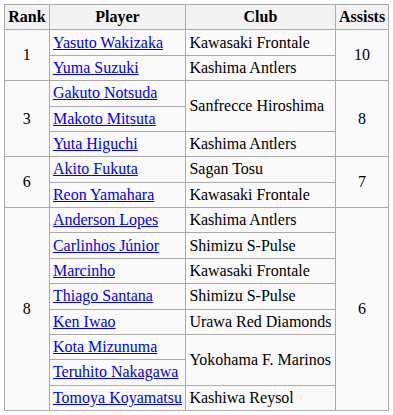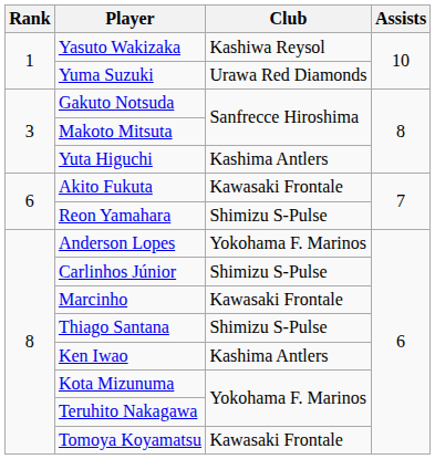Yasuto Wakizaka | Club: Kawasaki Frontale -> Kashiwa Reysol
Yuma Suzuki | Club: Kashima Antlers -> Urawa Red Diamonds
Akito Fukuta | Club: Sagan Tosu -> Kawasaki Frontale
Reon Yamahara | Club: Kawasaki Frontale -> Shimizu S-Pulse
Anderson Lopes | Club: Kashima Antlers -> Yokohama F. Marinos
Ken Iwao | Club: Urawa Red Diamonds -> Kashima Antlers
Tomoya Koyamatsu | Club: Kashiwa Reysol -> Kawasaki Frontale
